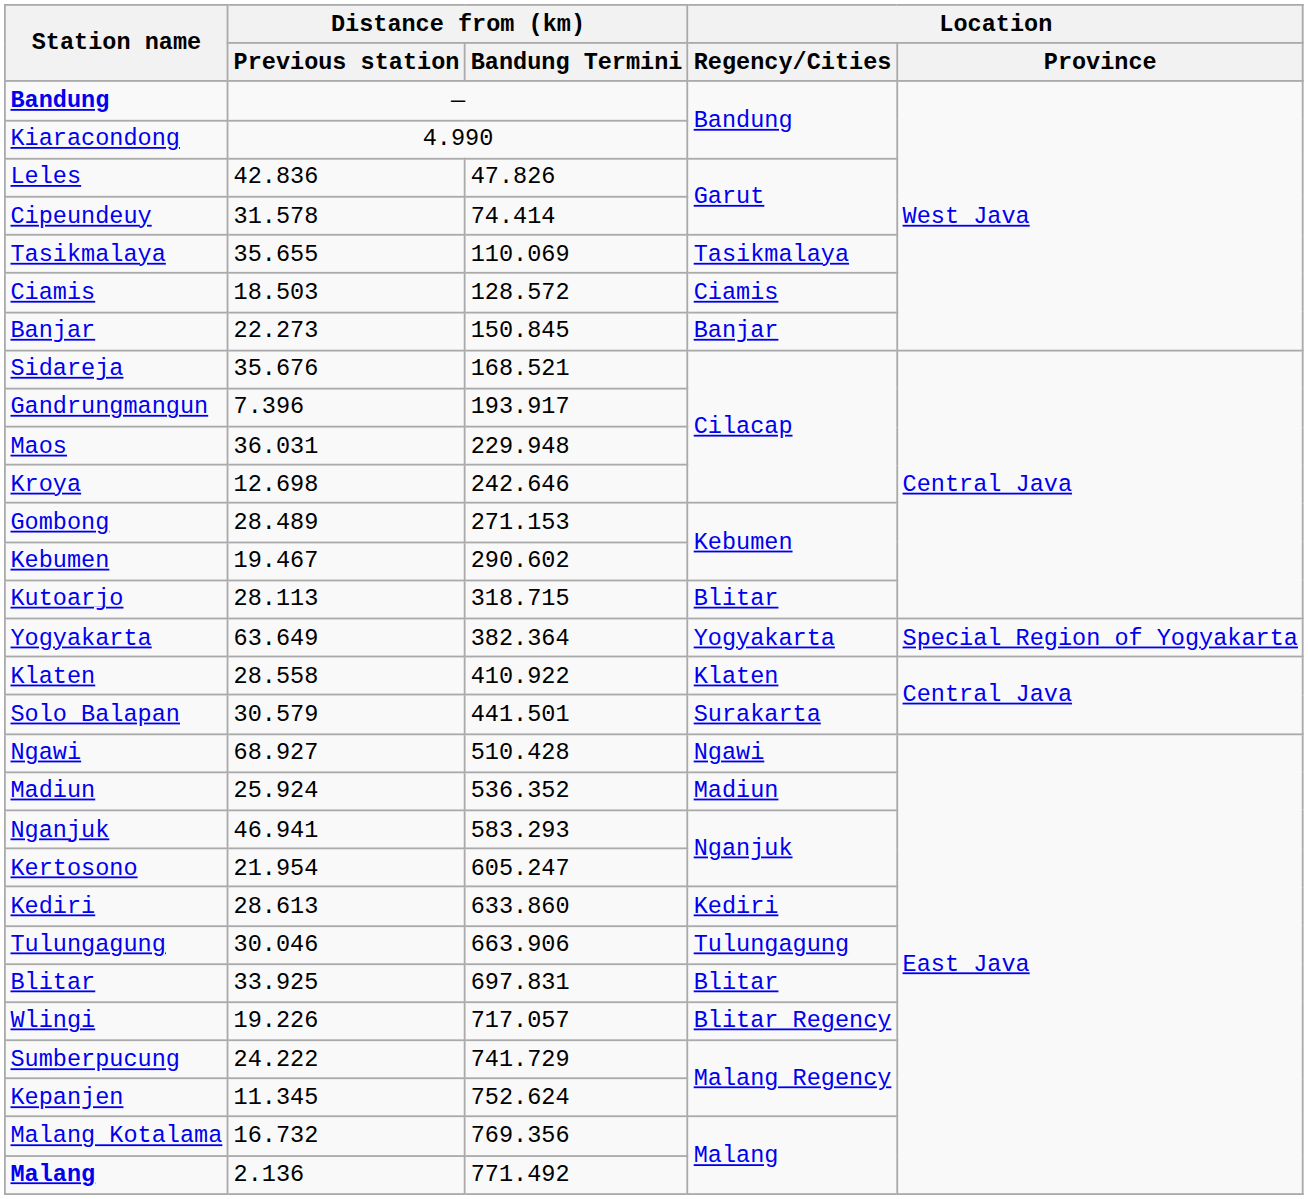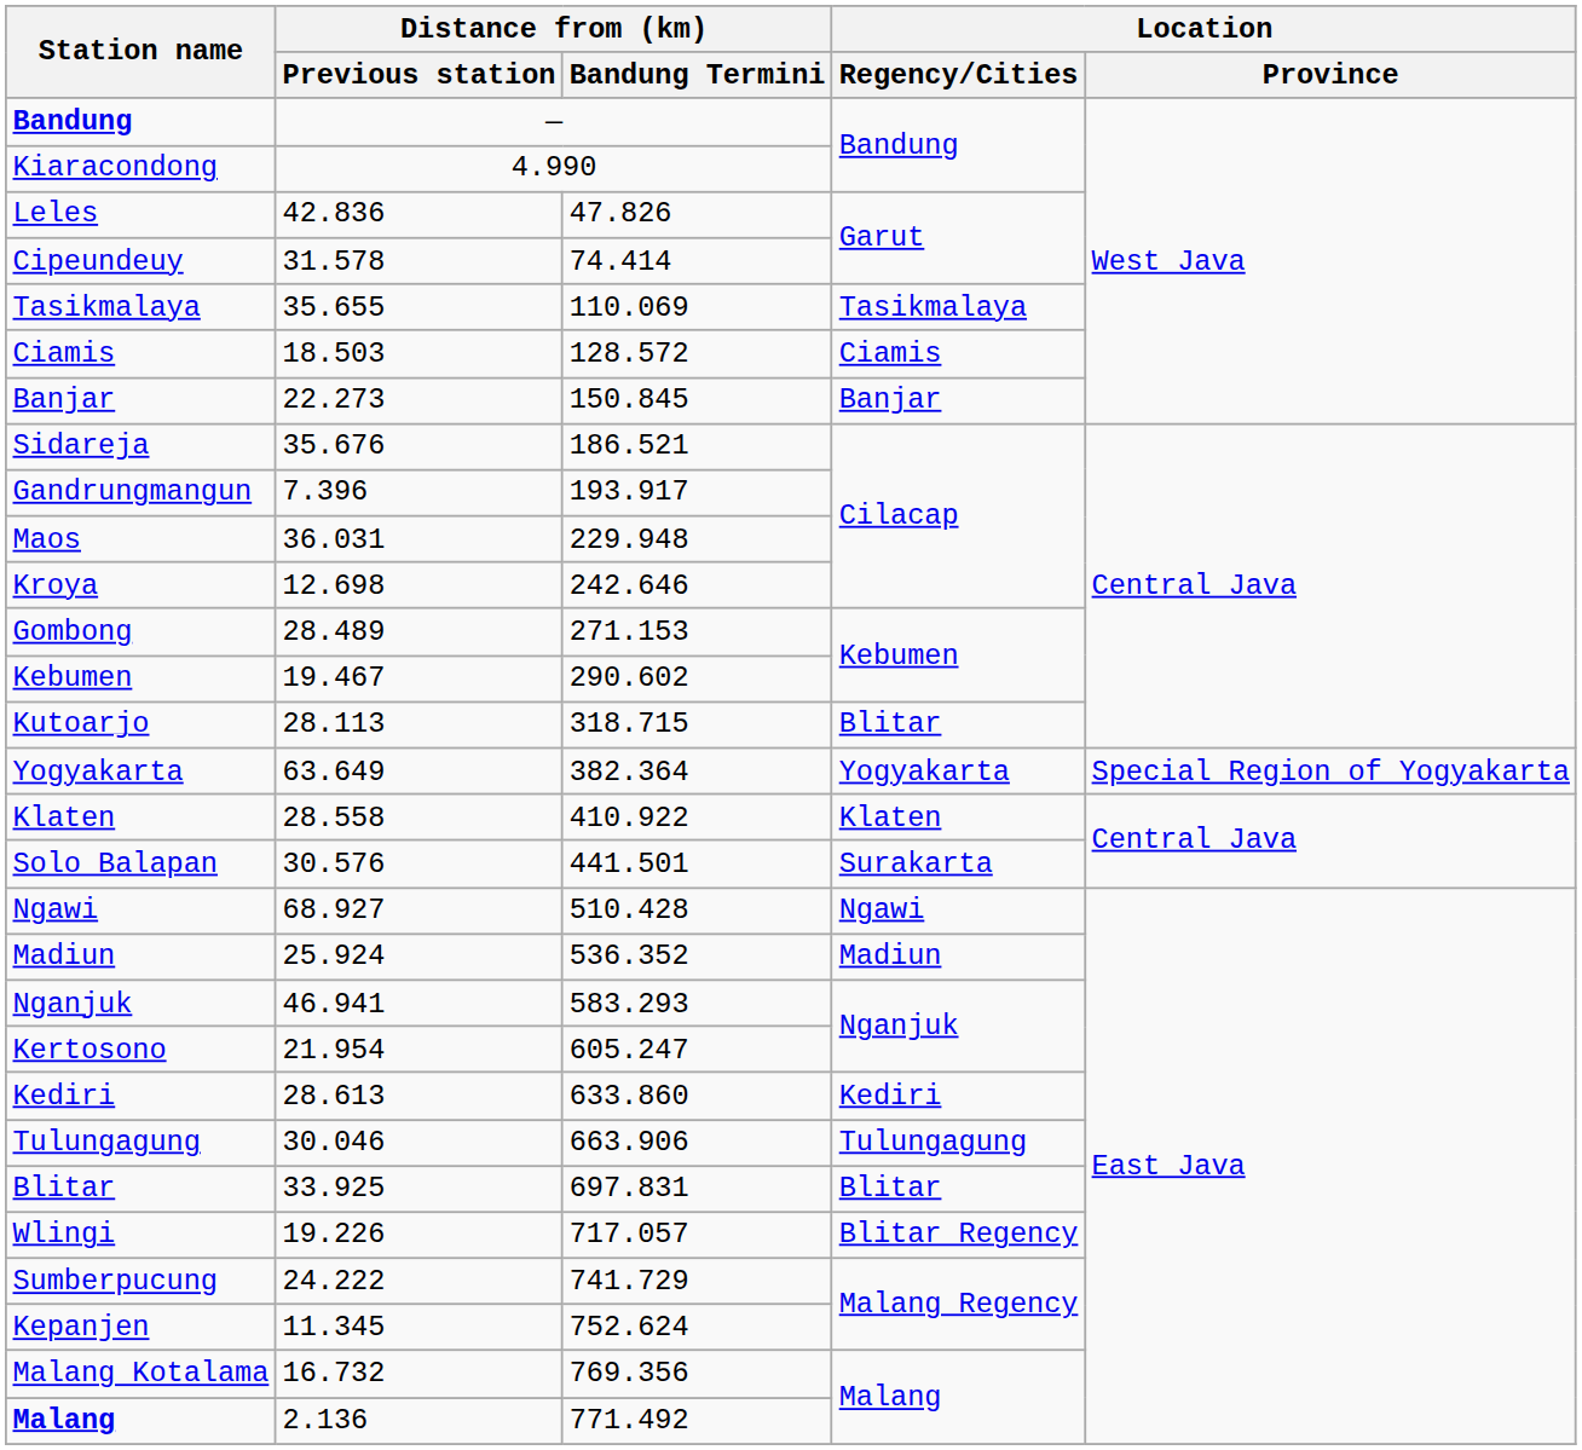Sidareja | Distance from (km) / Bandung Termini: 168.521 -> 186.521
Solo Balapan | Distance from (km) / Previous station: 30.579 -> 30.576
